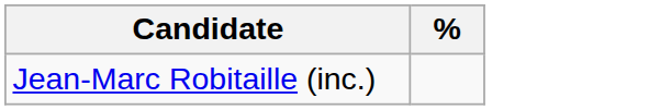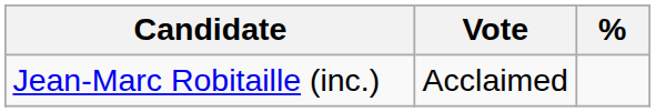+ column: Vote | Acclaimed
